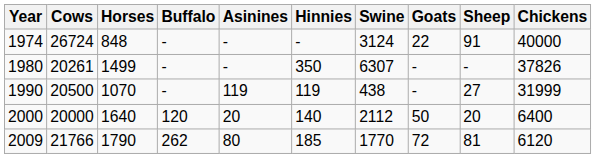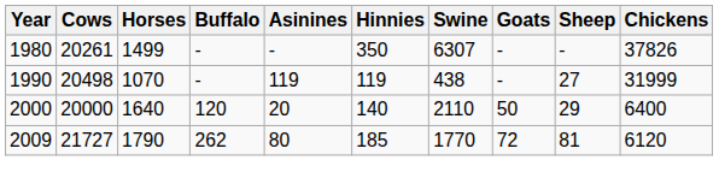- row: 1974 | 26724 | 848 | - | - | - | 3124 | 22 | 91 | 40000
1990 | Cows: 20500 -> 20498
2000 | Swine: 2112 -> 2110
2000 | Sheep: 20 -> 29
2009 | Cows: 21766 -> 21727
